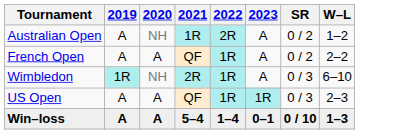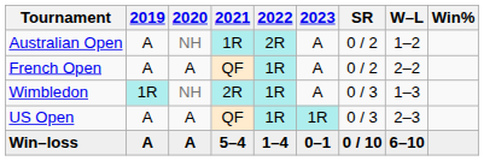+ column: Win%
Wimbledon | W–L: 6–10 -> 1–3
Win–loss | W–L: 1–3 -> 6–10
